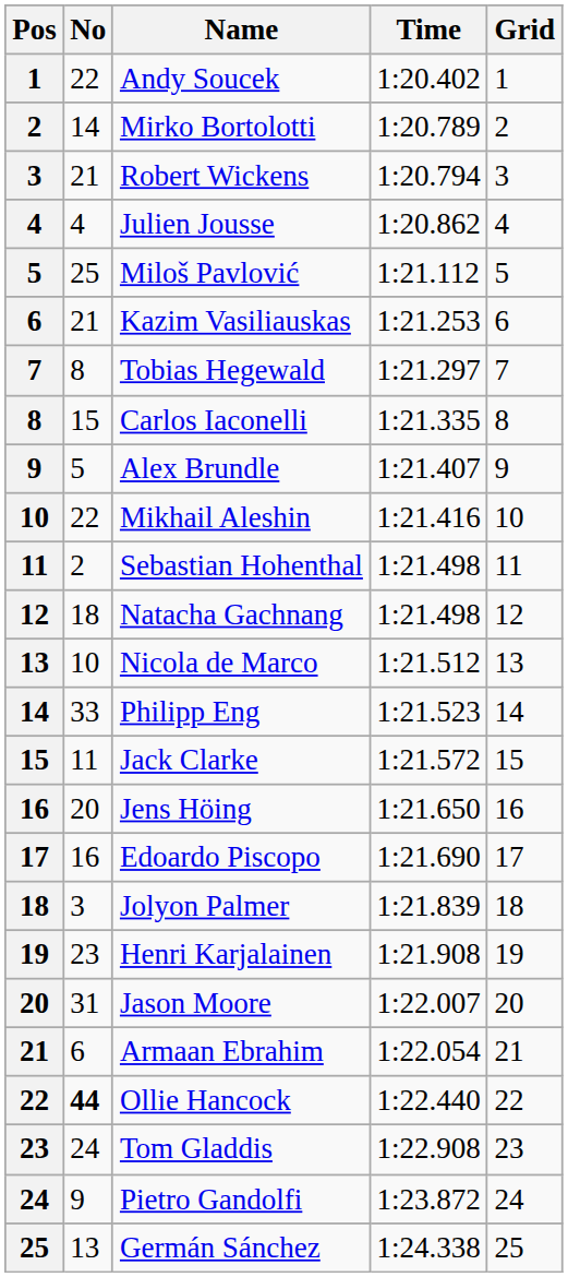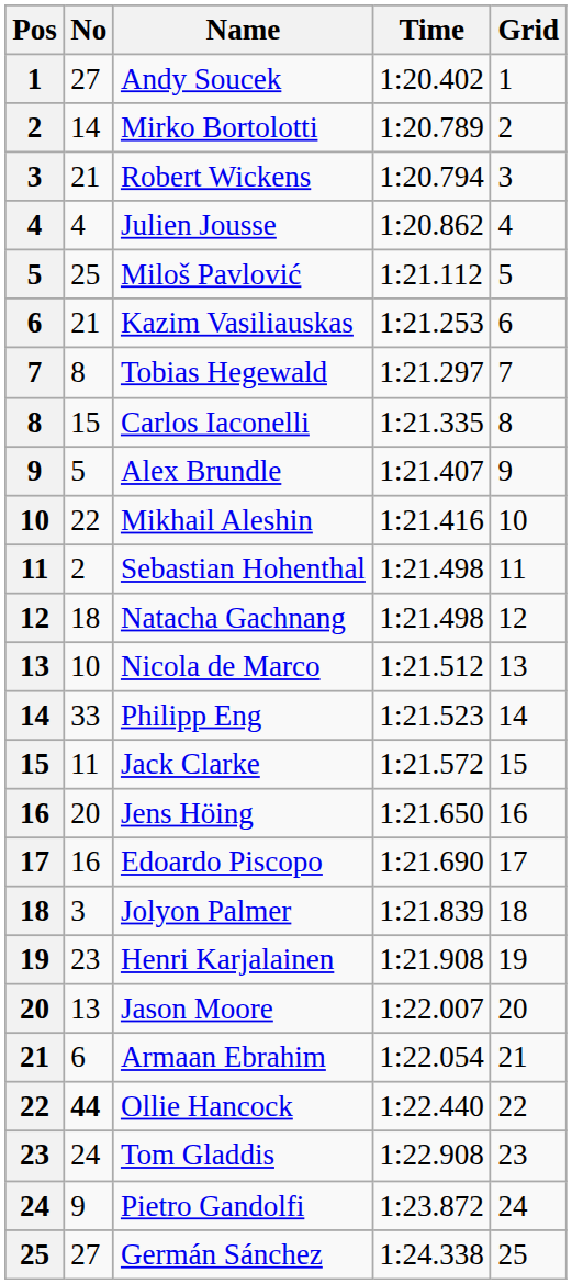Andy Soucek | No: 22 -> 27
Jason Moore | No: 31 -> 13
Germán Sánchez | No: 13 -> 27
